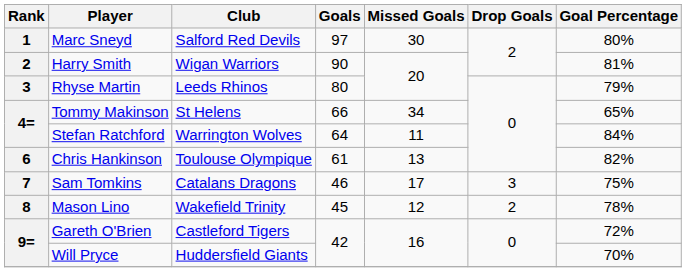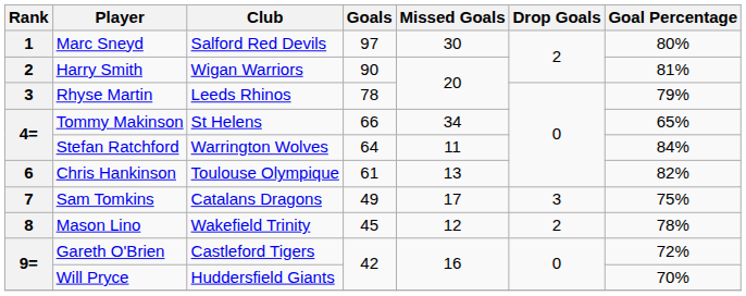Rhyse Martin | Goals: 80 -> 78
Sam Tomkins | Goals: 46 -> 49
